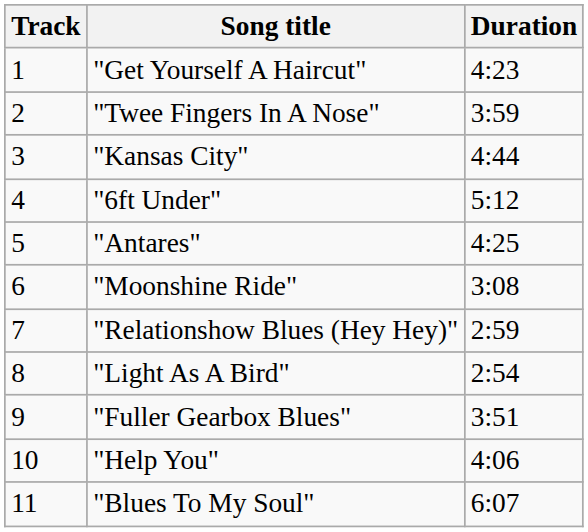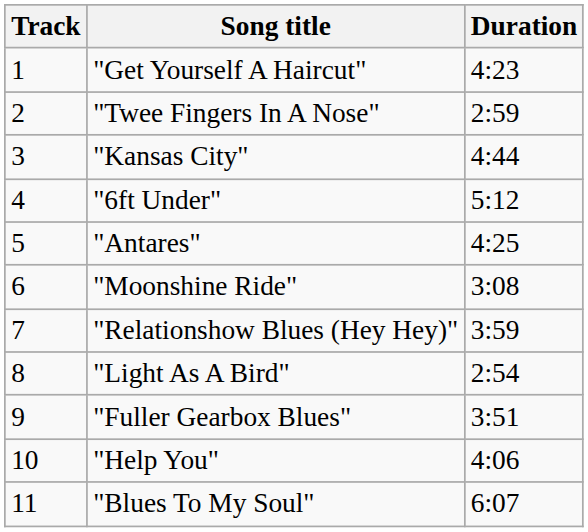"Twee Fingers In A Nose" | Duration: 3:59 -> 2:59
"Relationshow Blues (Hey Hey)" | Duration: 2:59 -> 3:59
